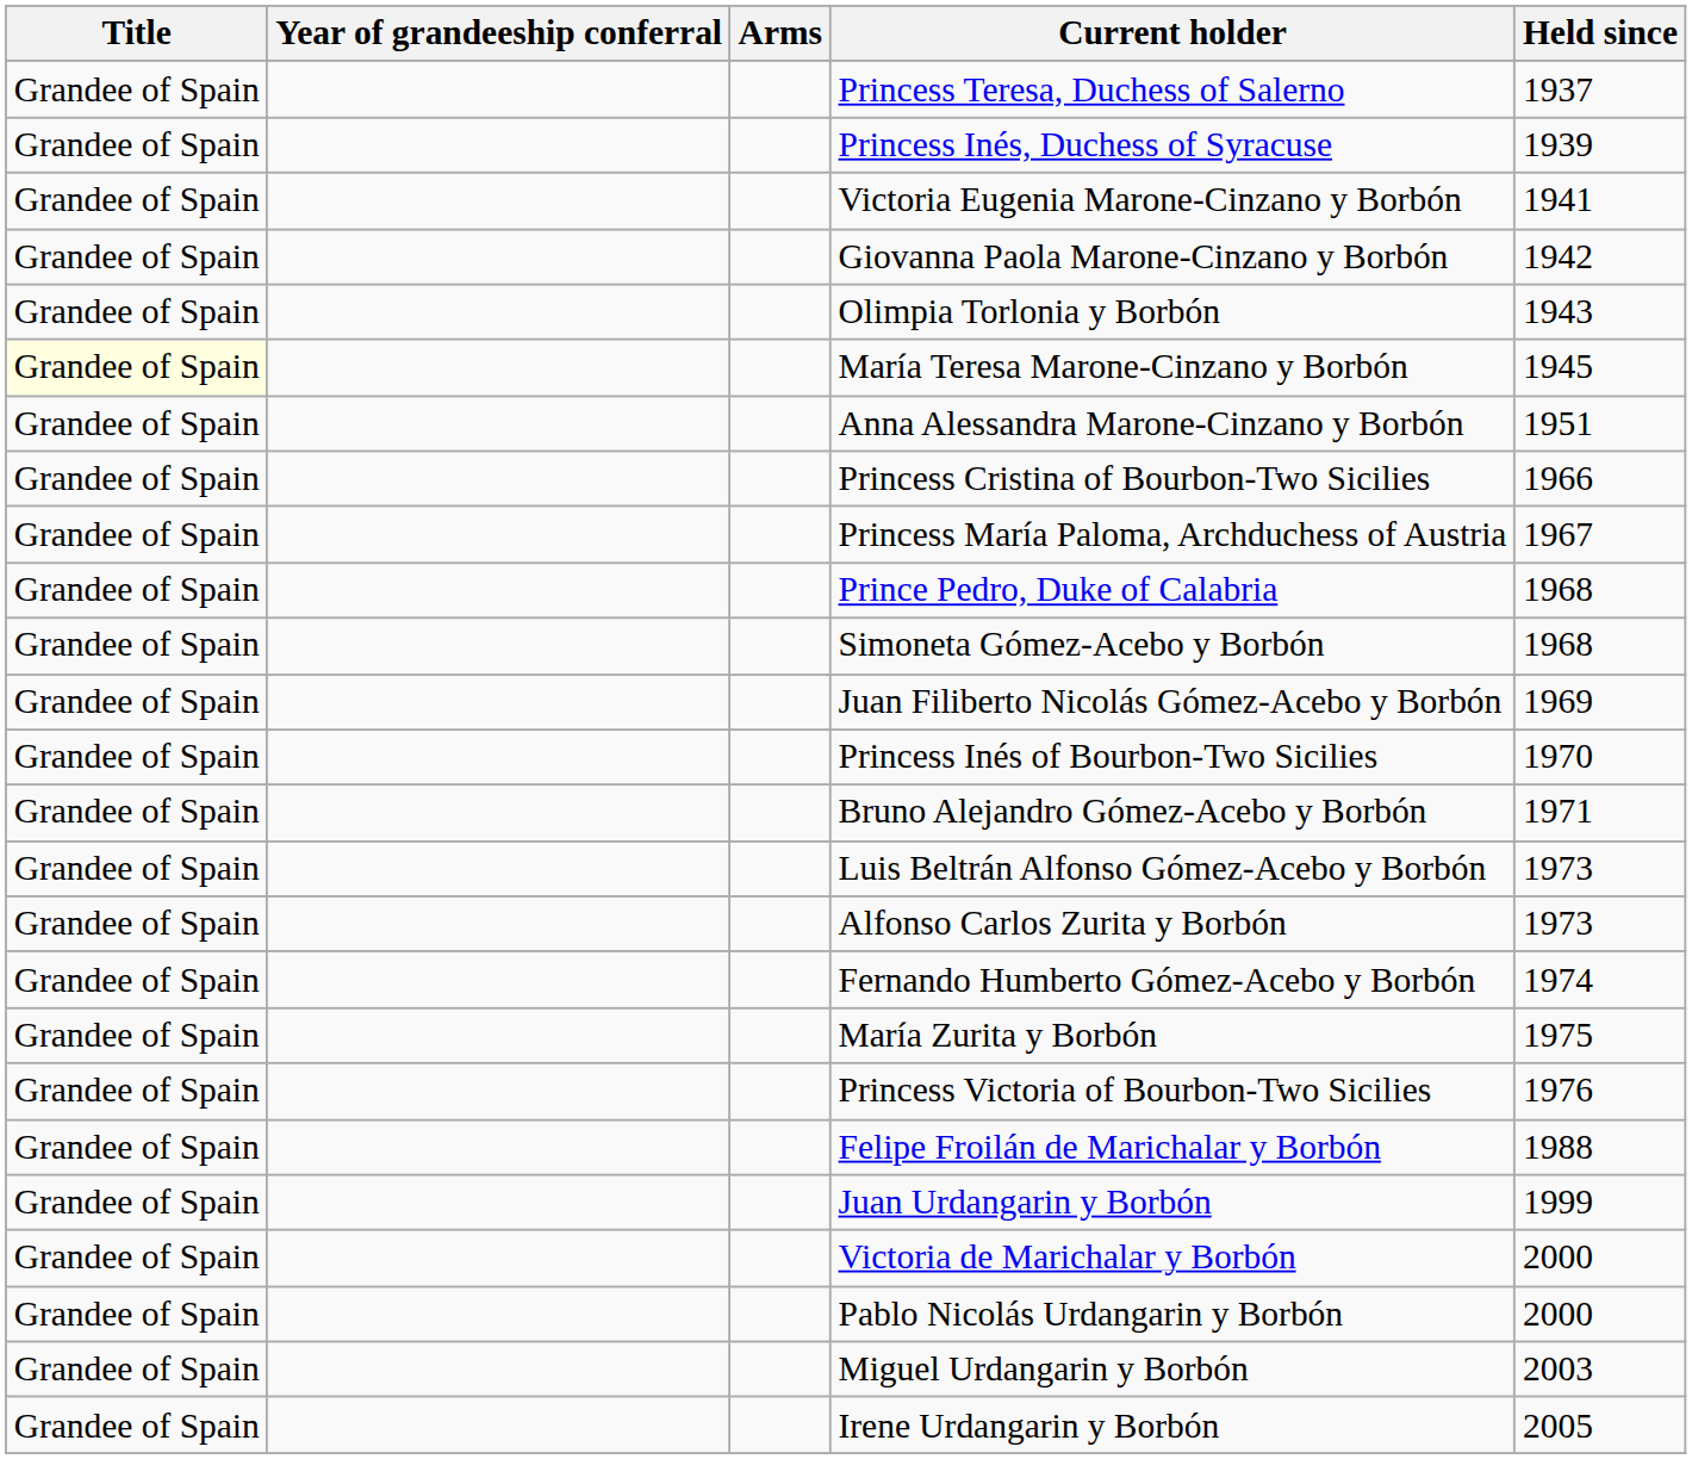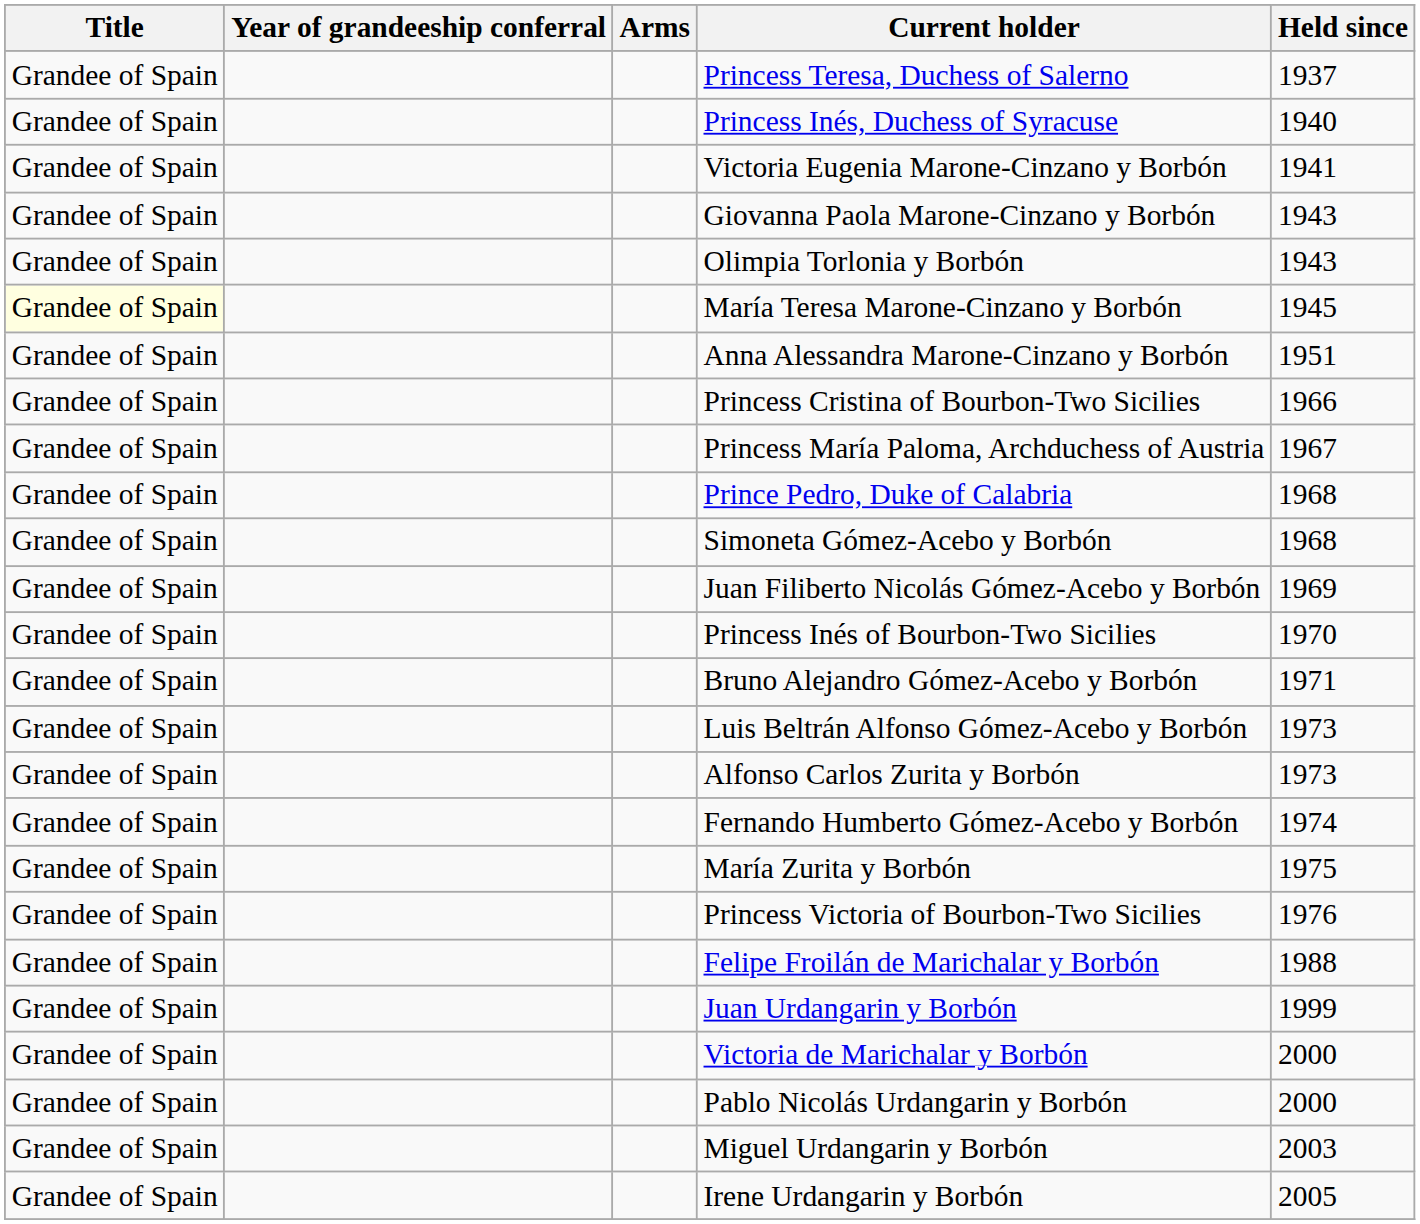Princess Inés, Duchess of Syracuse | Held since: 1939 -> 1940
Giovanna Paola Marone-Cinzano y Borbón | Held since: 1942 -> 1943
